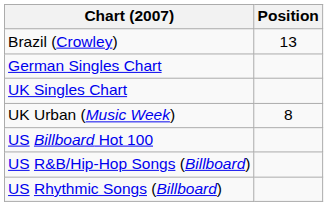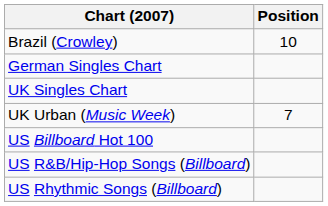Brazil (Crowley) | Position: 13 -> 10
UK Urban (Music Week) | Position: 8 -> 7
